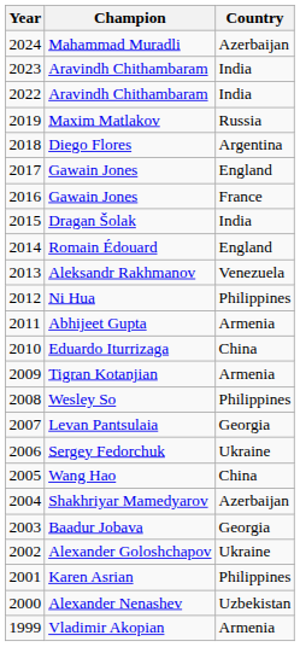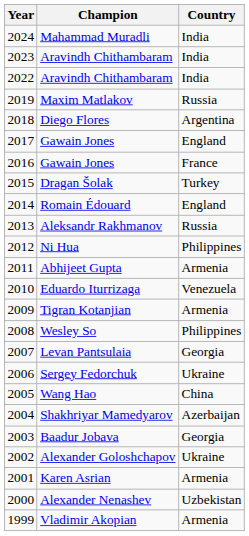Mahammad Muradli | Country: Azerbaijan -> India
Dragan Šolak | Country: India -> Turkey
Aleksandr Rakhmanov | Country: Venezuela -> Russia
Eduardo Iturrizaga | Country: China -> Venezuela
Karen Asrian | Country: Philippines -> Armenia
